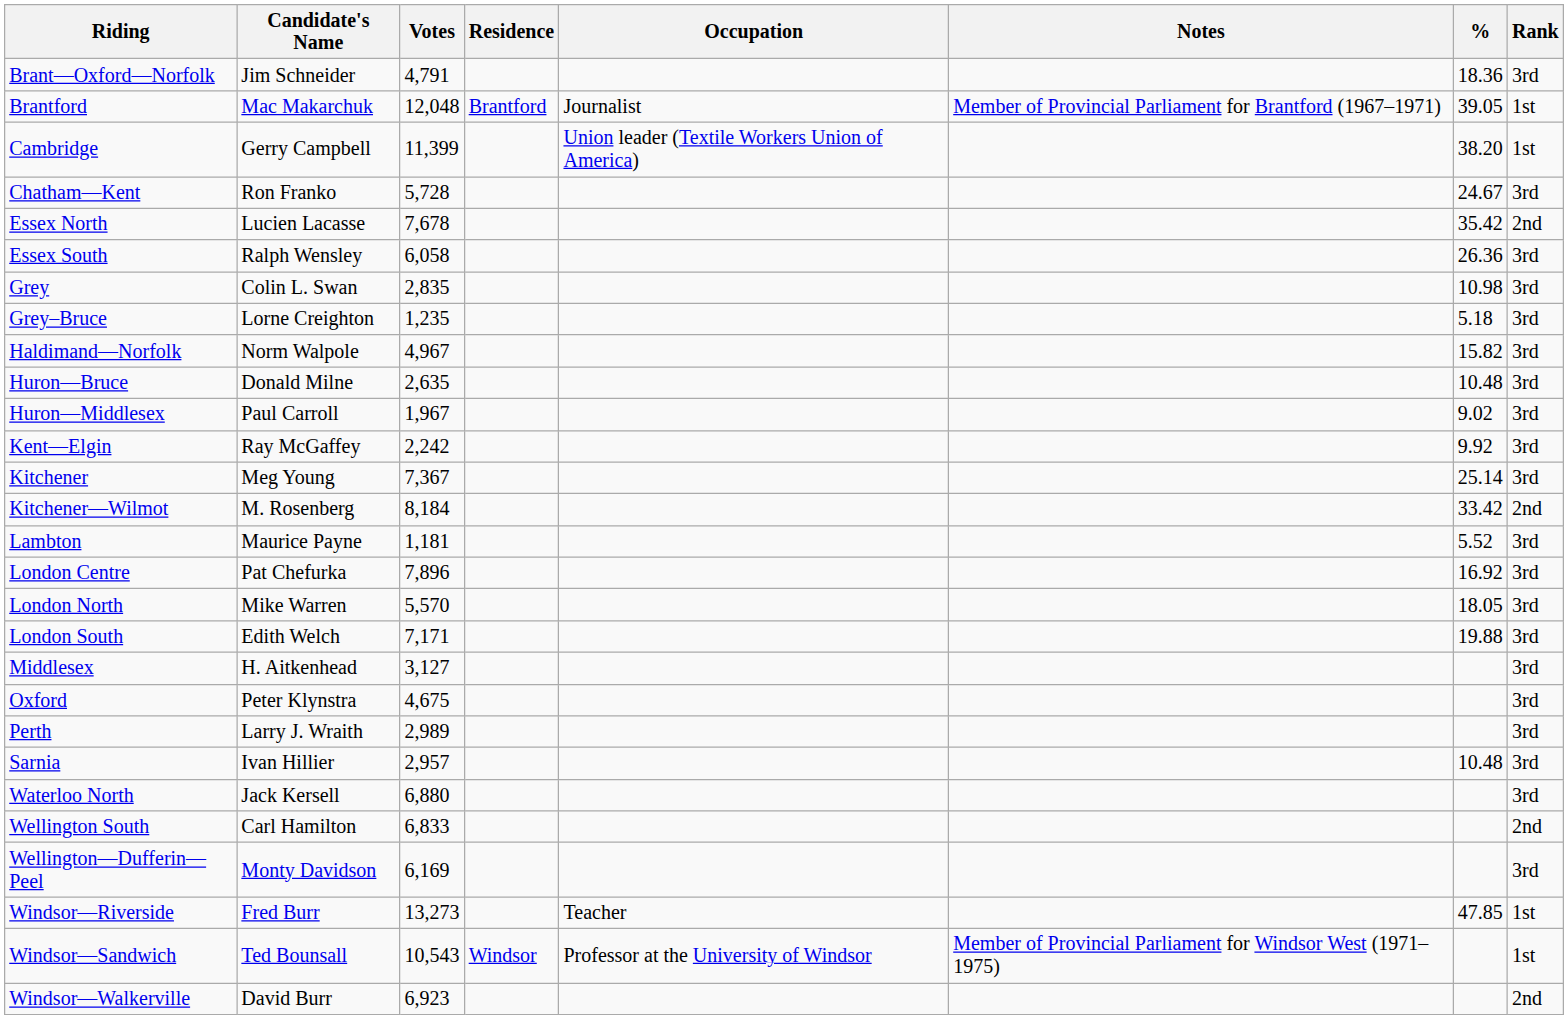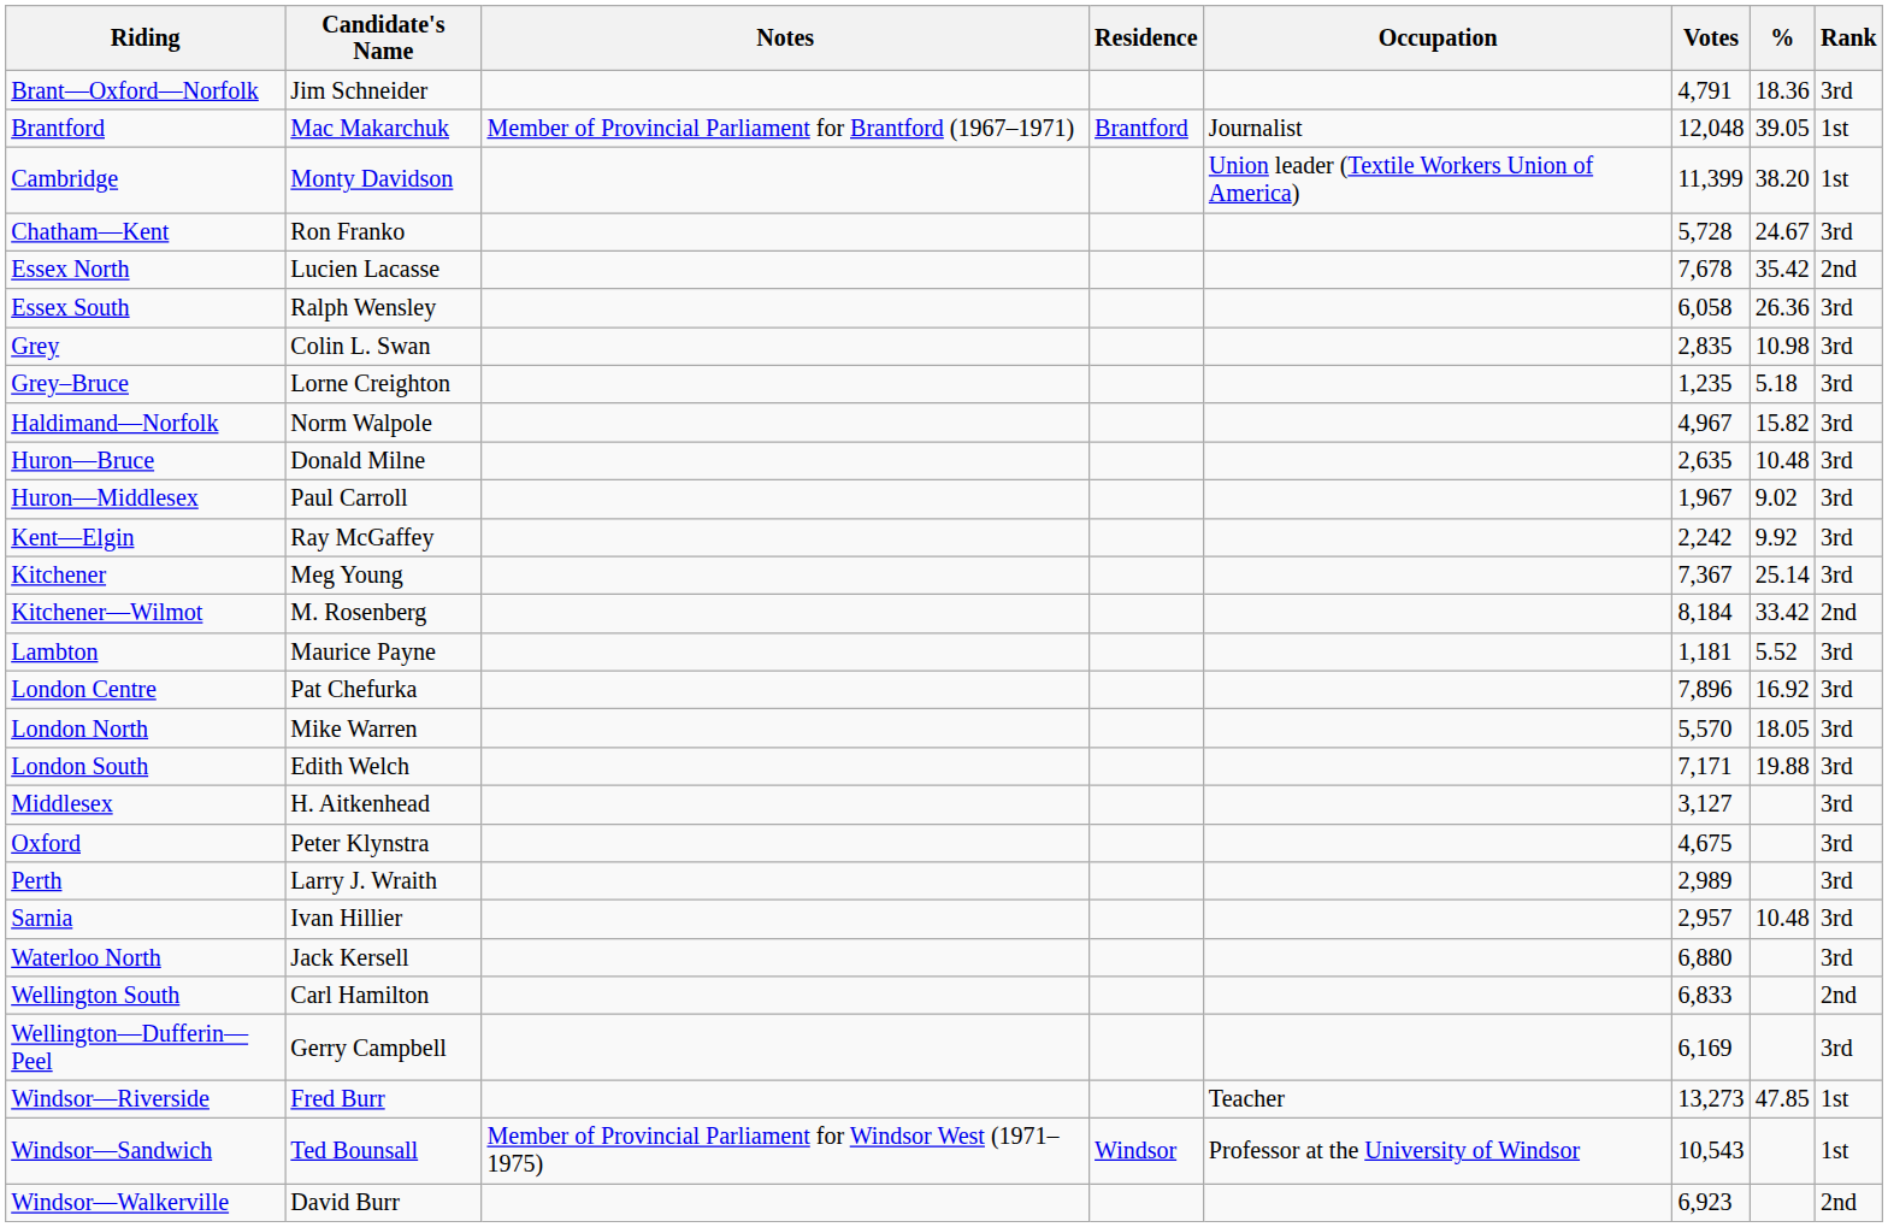columns swapped: Notes <-> Votes
Cambridge | Candidate's Name: Gerry Campbell -> Monty Davidson
Wellington—Dufferin—Peel | Candidate's Name: Monty Davidson -> Gerry Campbell
